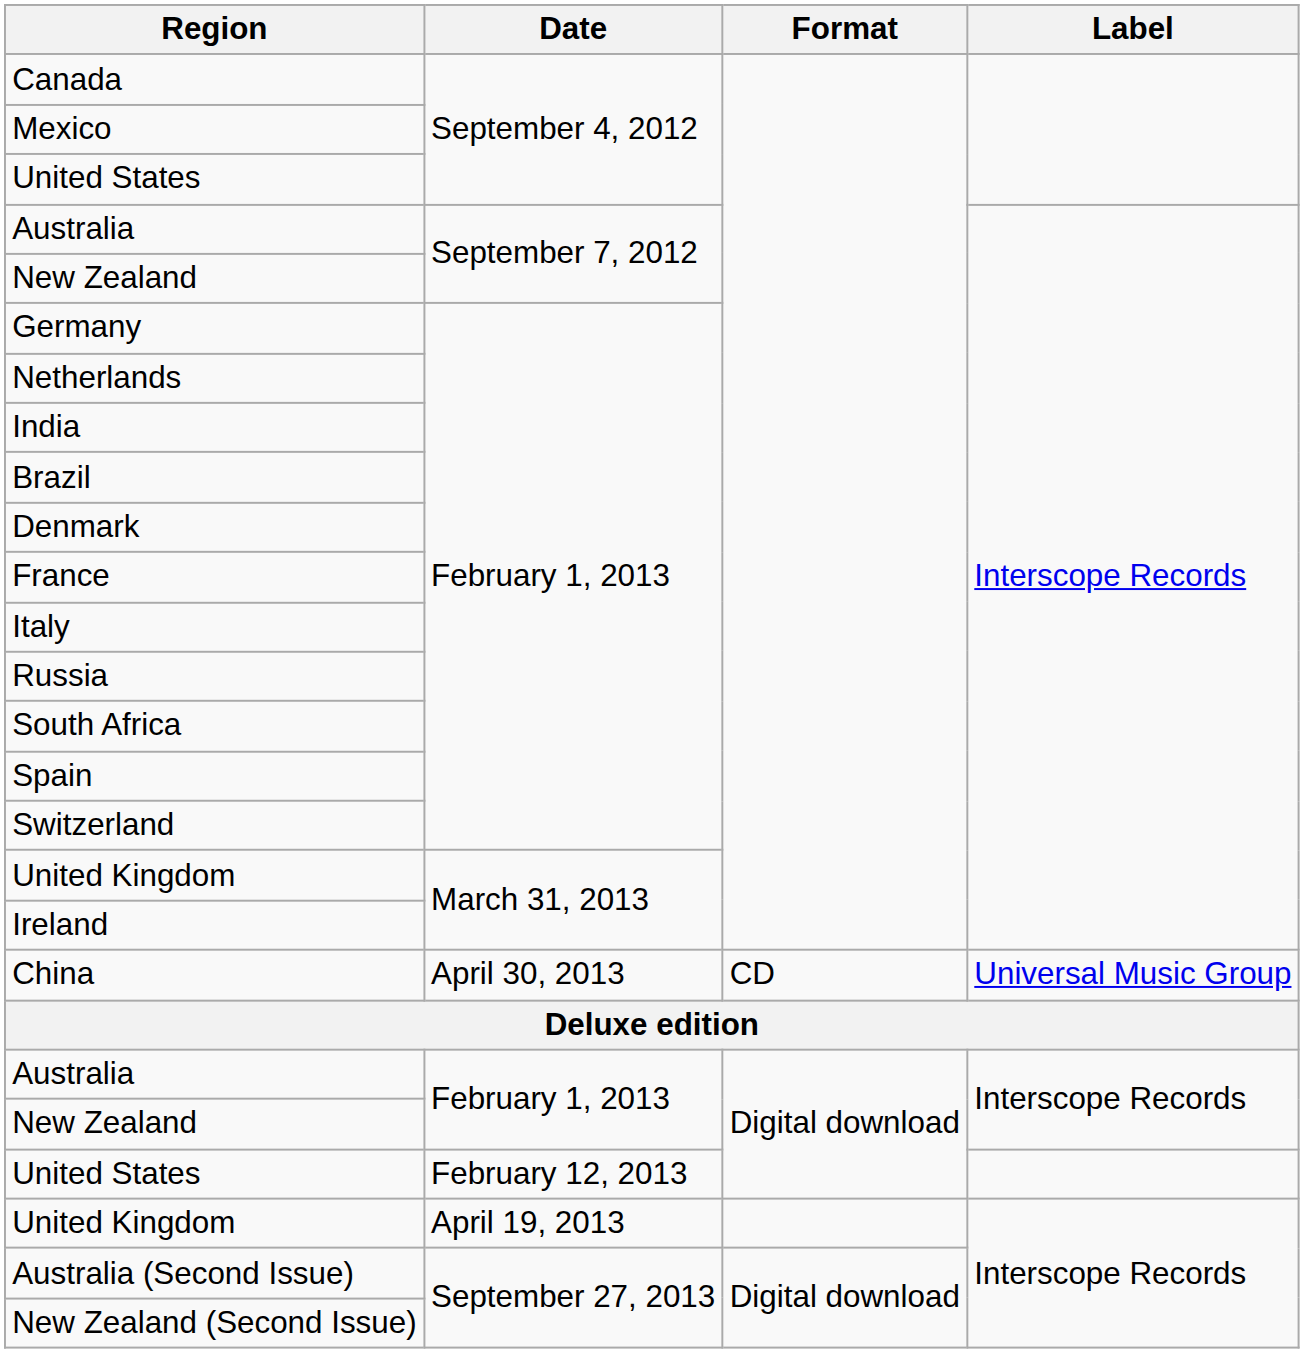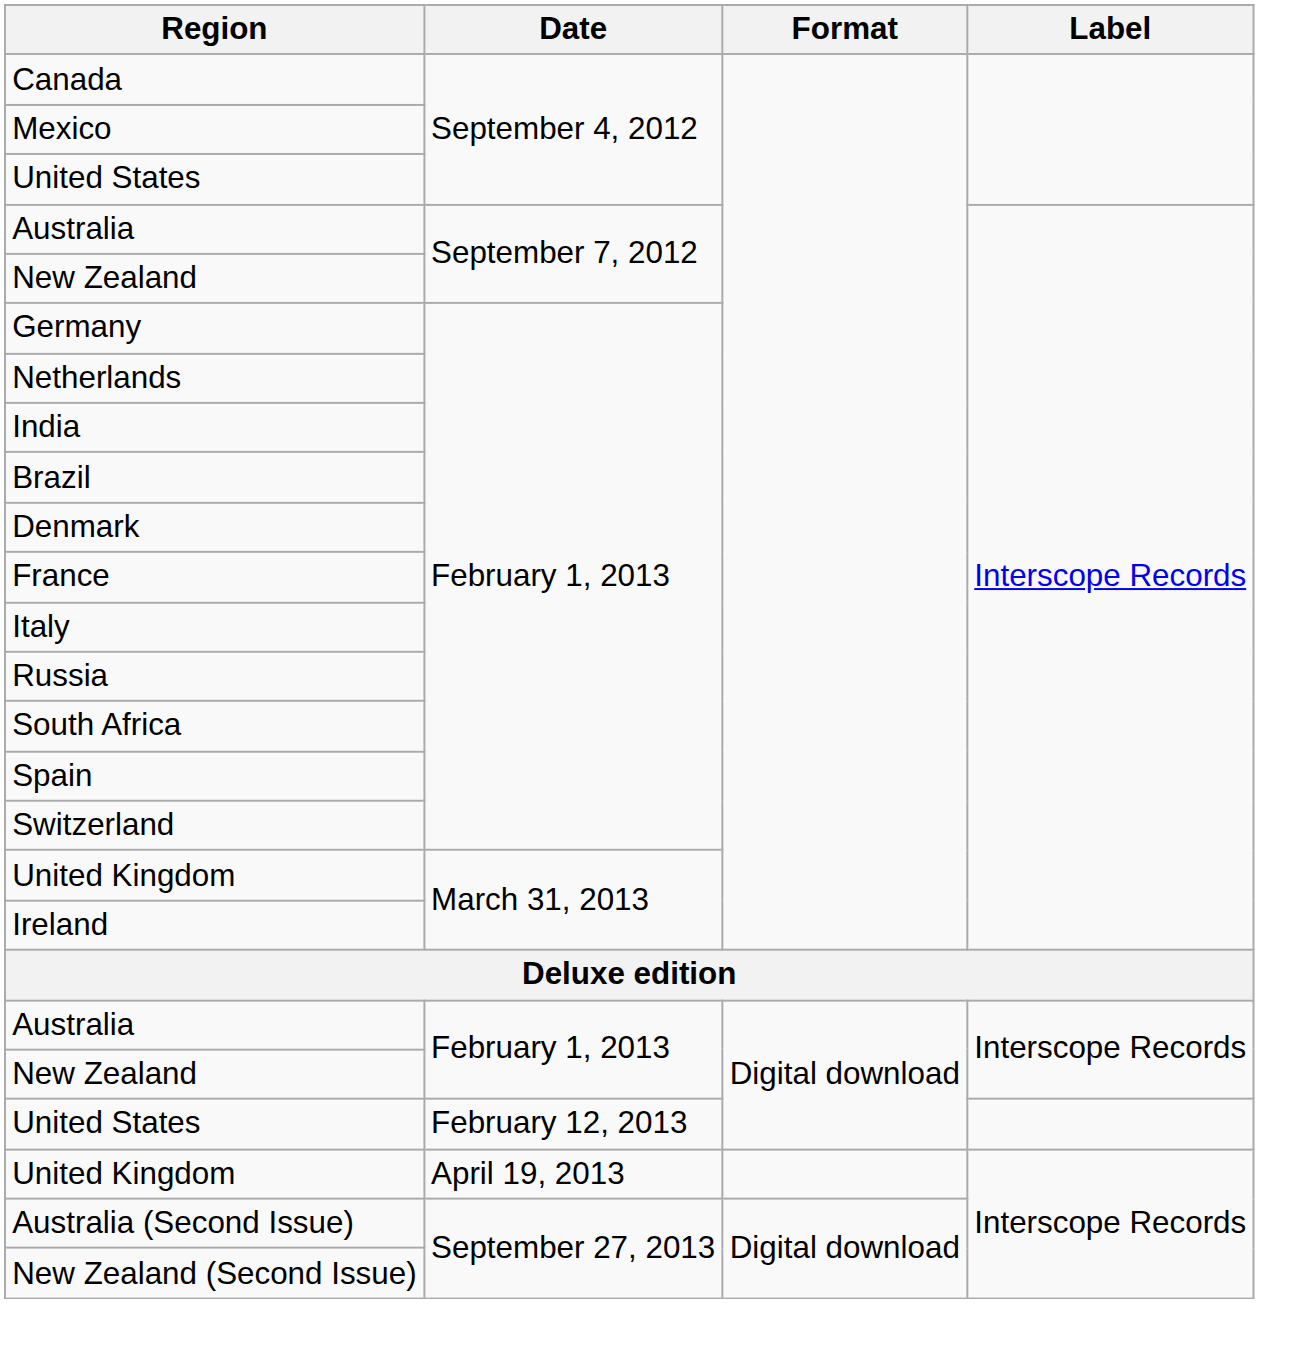- row: China | April 30, 2013 | CD | Universal Music Group
